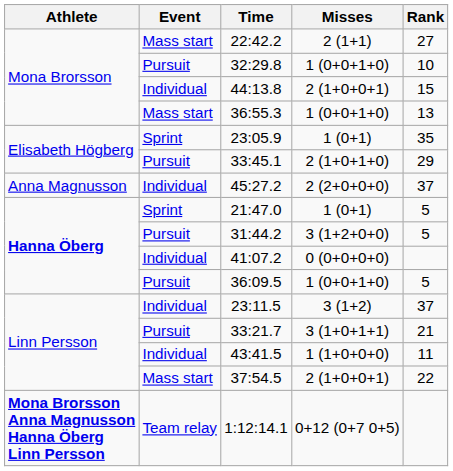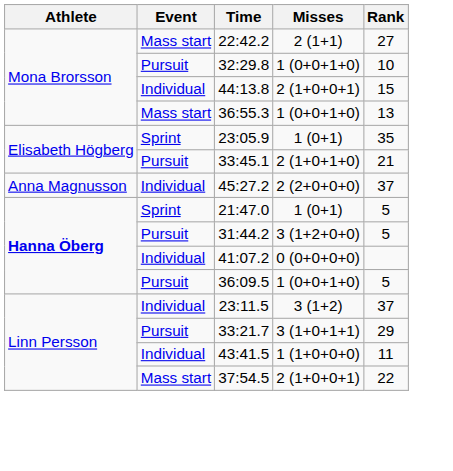33:45.1 | Rank: 29 -> 21
33:21.7 | Rank: 21 -> 29
- row: Mona Brorsson Anna Magnusson Hanna Öberg Linn Persson | Team relay | 1:12:14.1 | 0+12 (0+7 0+5)
